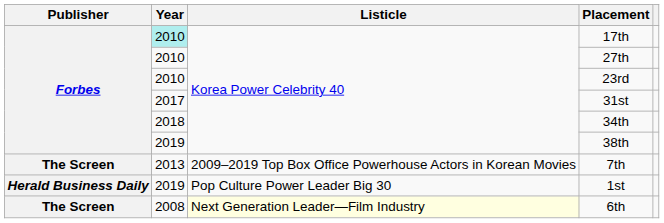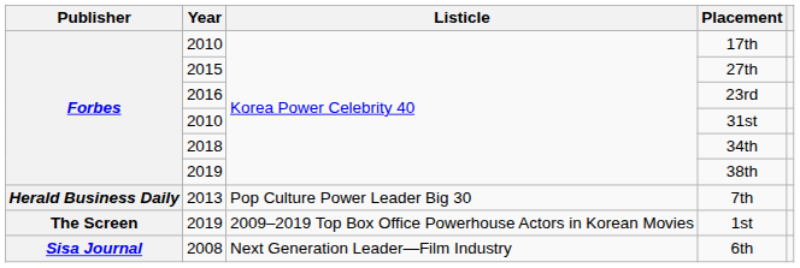17th | Year: paleturquoise background -> no background
27th | Year: 2010 -> 2015
23rd | Year: 2010 -> 2016
31st | Year: 2017 -> 2010
7th | Publisher: The Screen -> Herald Business Daily
7th | Listicle: 2009–2019 Top Box Office Powerhouse Actors in Korean Movies -> Pop Culture Power Leader Big 30
1st | Publisher: Herald Business Daily -> The Screen
1st | Listicle: Pop Culture Power Leader Big 30 -> 2009–2019 Top Box Office Powerhouse Actors in Korean Movies
6th | Publisher: The Screen -> Sisa Journal
6th | Listicle: lightyellow background -> no background
